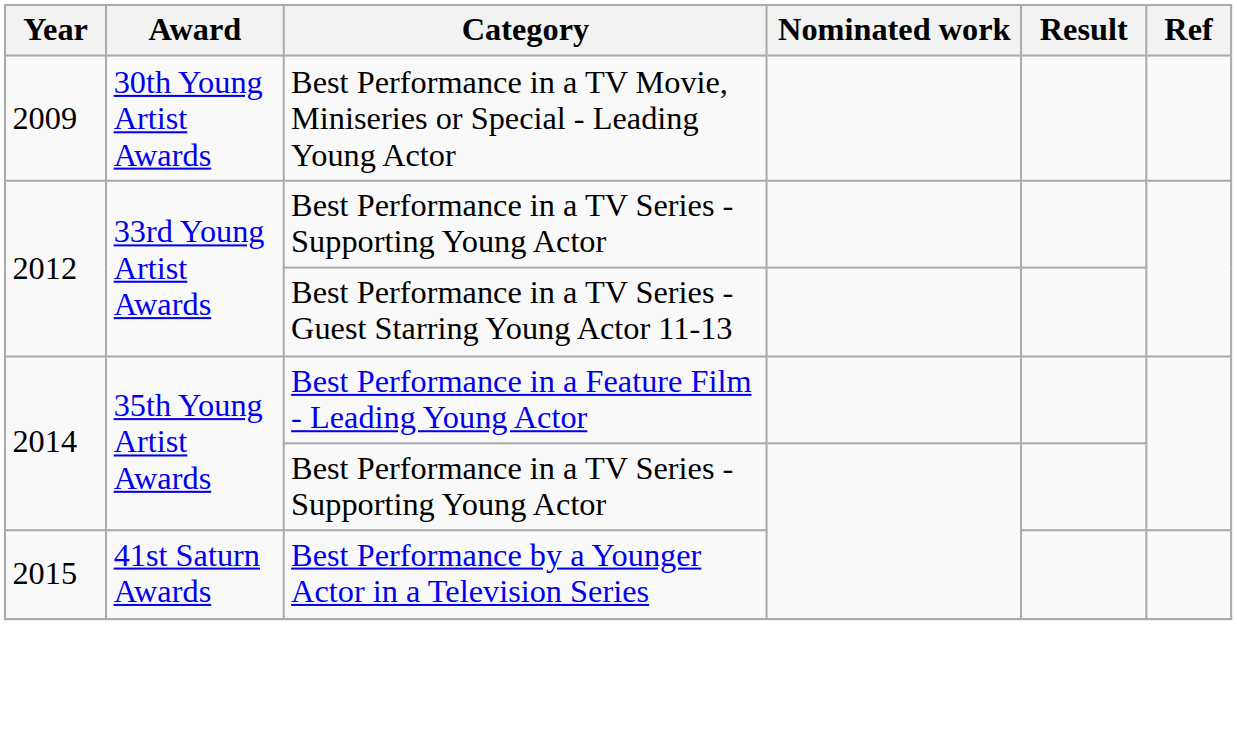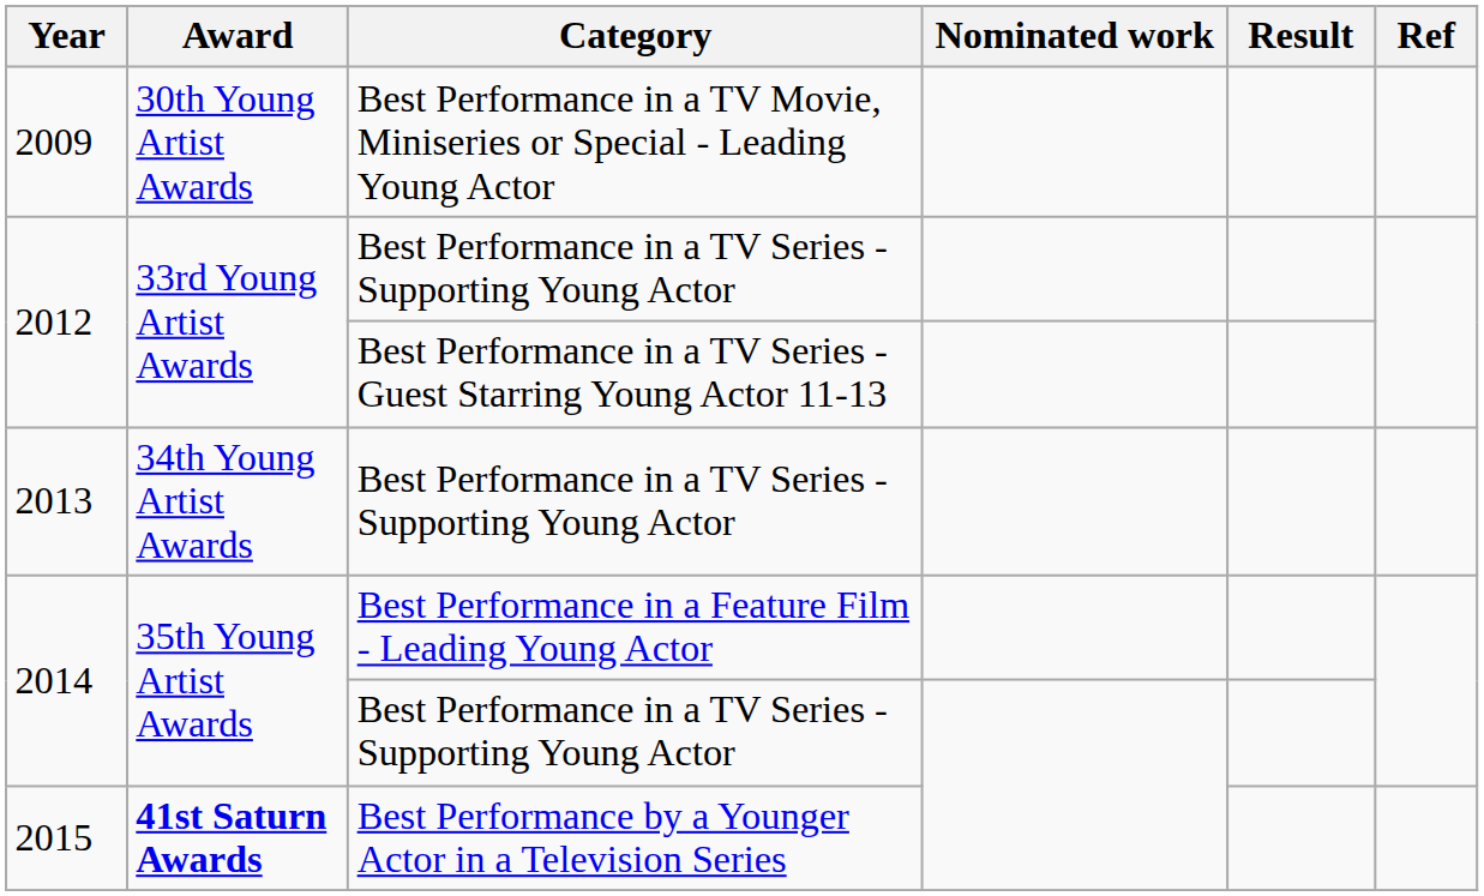+ row: 2013 | 34th Young Artist Awards | Best Performance in a TV Series - Supporting Young Actor
2015 | Award: normal -> bold
